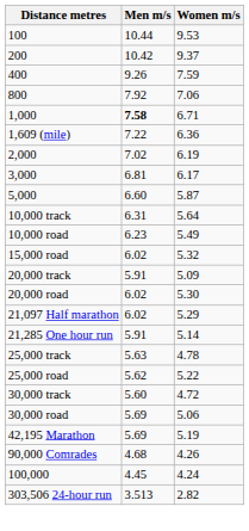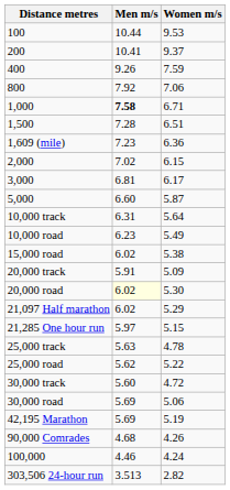200 | Men m/s: 10.42 -> 10.41
+ row: 1,500 | 7.28 | 6.51
1,609 (mile) | Men m/s: 7.22 -> 7.23
2,000 | Women m/s: 6.19 -> 6.15
15,000 road | Women m/s: 5.32 -> 5.38
20,000 road | Men m/s: no background -> lightyellow background
21,285 One hour run | Men m/s: 5.91 -> 5.97
21,285 One hour run | Women m/s: 5.14 -> 5.15
100,000 | Men m/s: 4.45 -> 4.46
